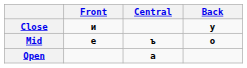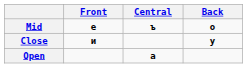rows swapped: Close <-> Mid
